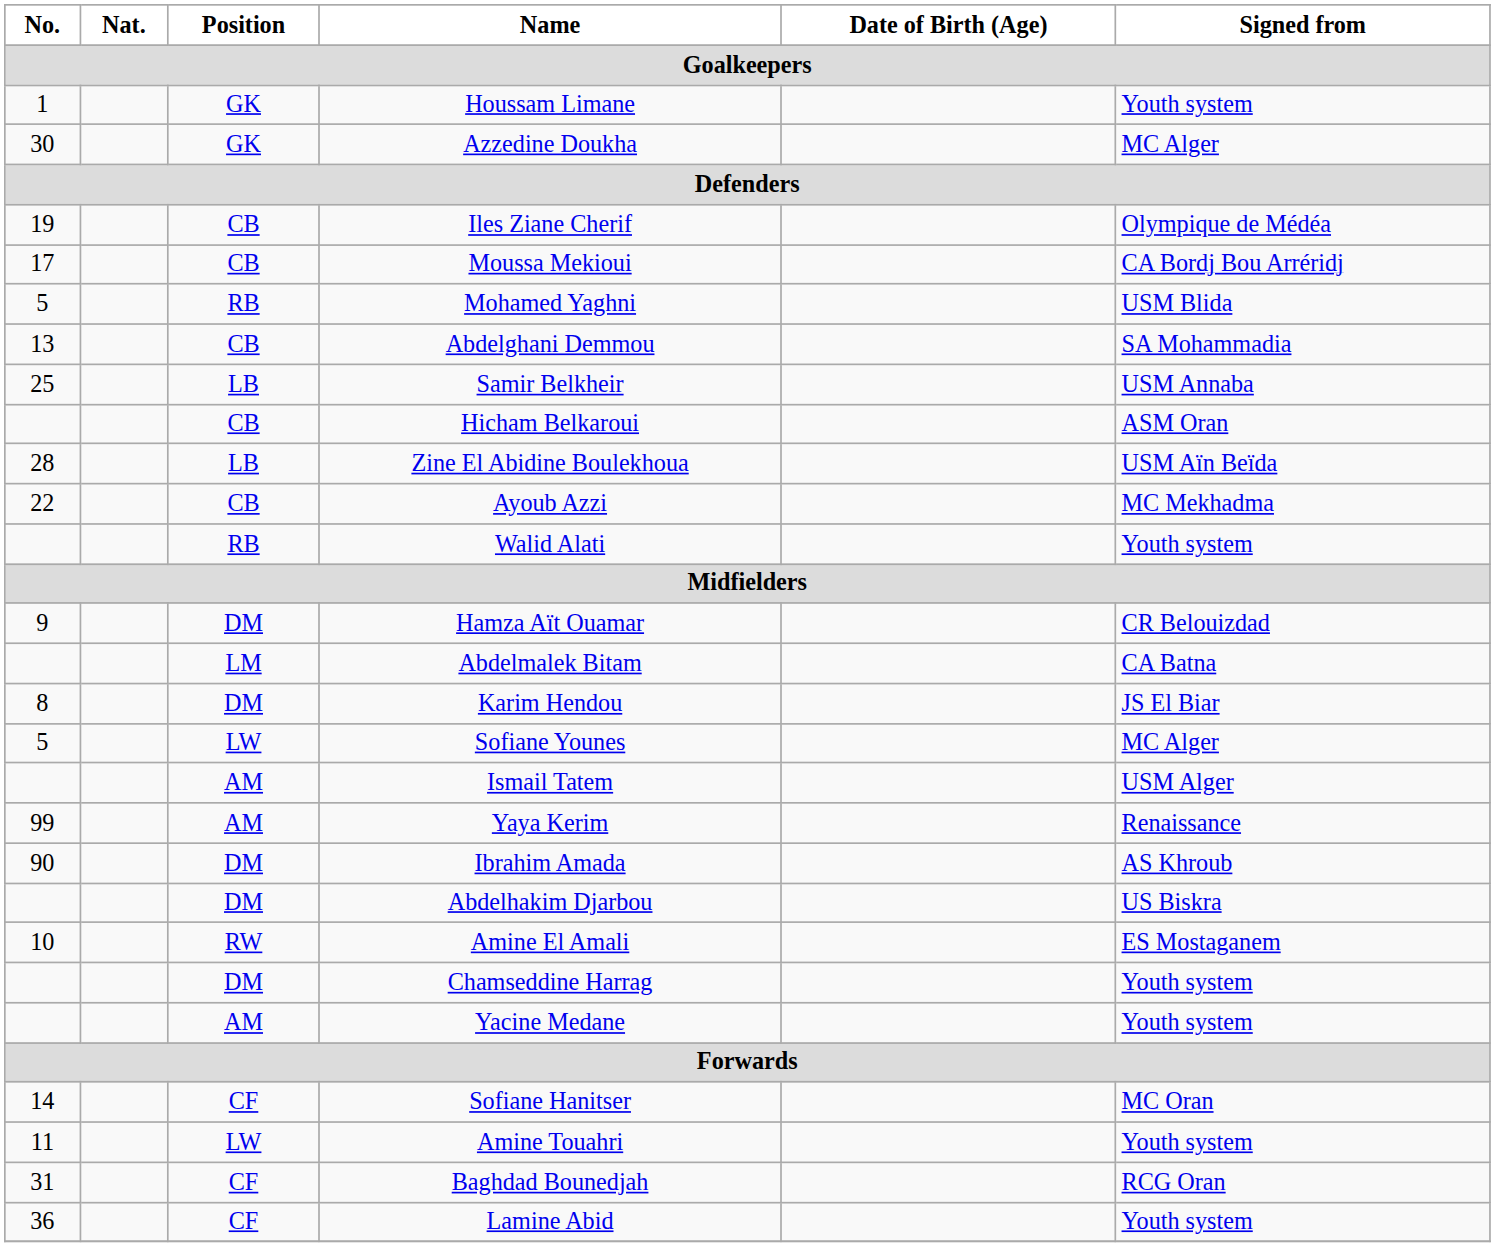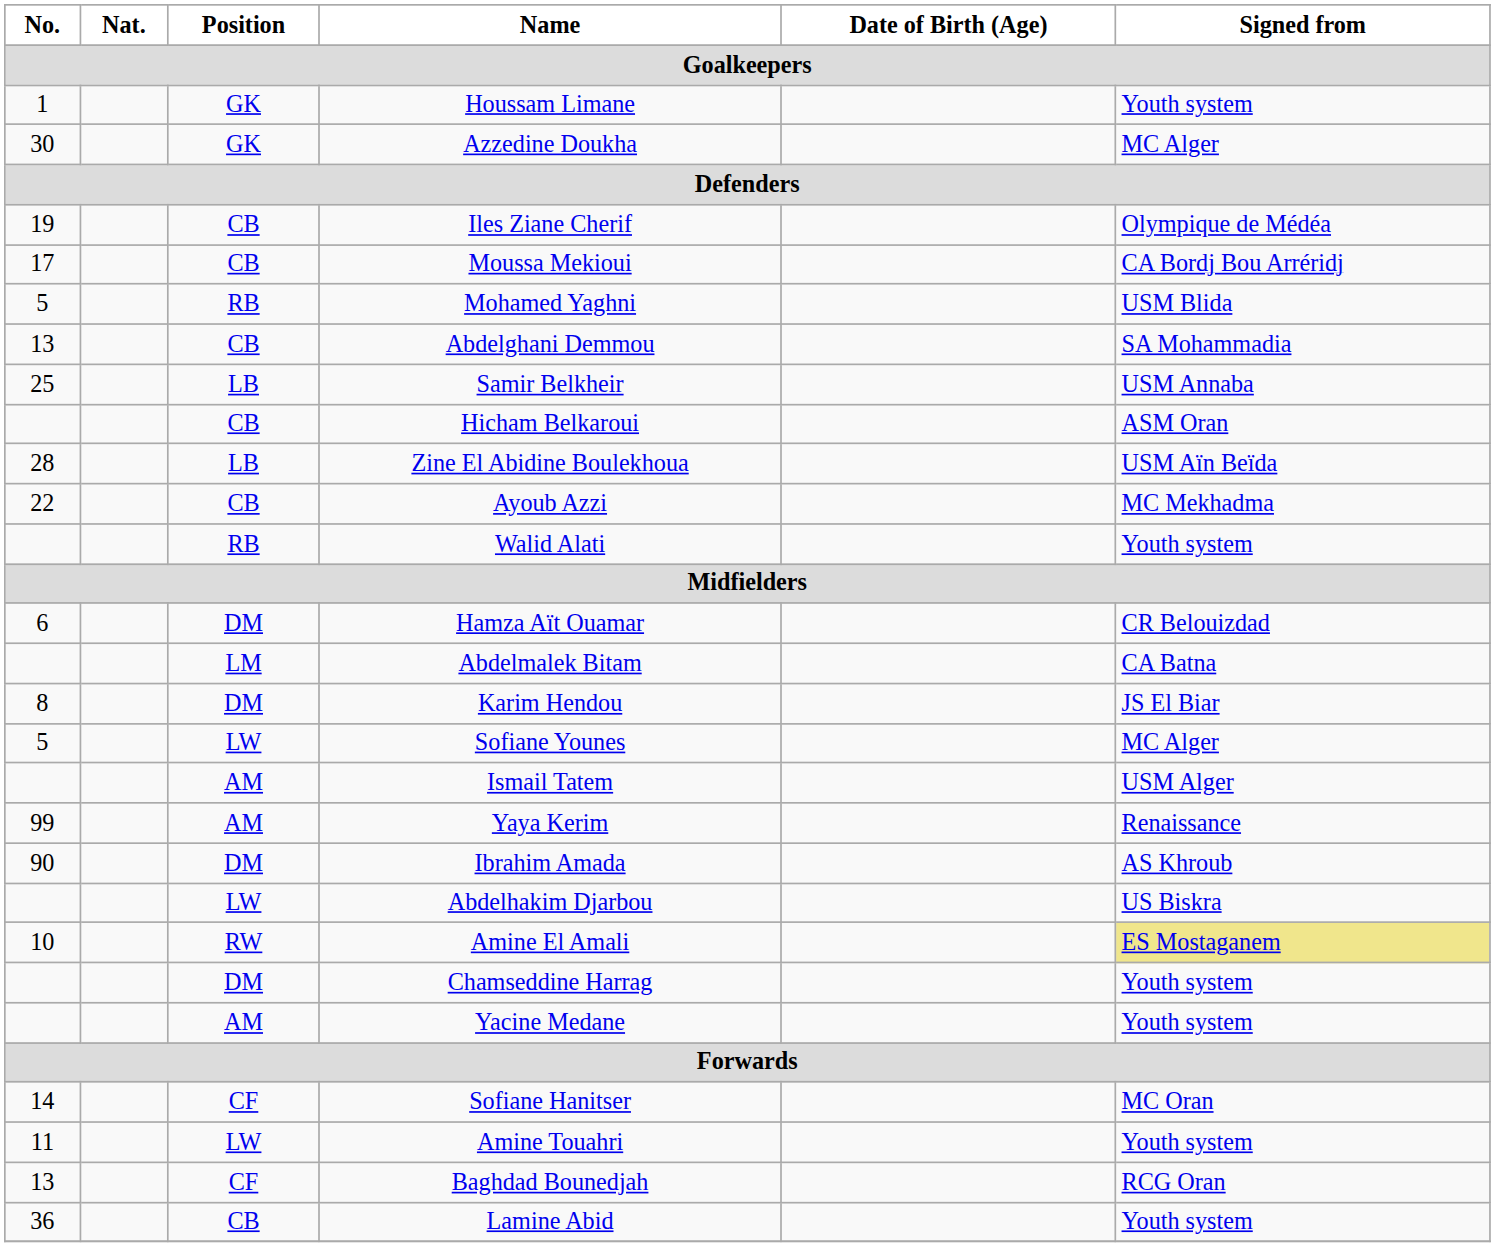Hamza Aït Ouamar | No.: 9 -> 6
Abdelhakim Djarbou | Position: DM -> LW
Amine El Amali | Signed from: no background -> khaki background
Baghdad Bounedjah | No.: 31 -> 13
Lamine Abid | Position: CF -> CB
